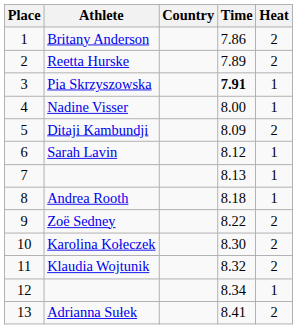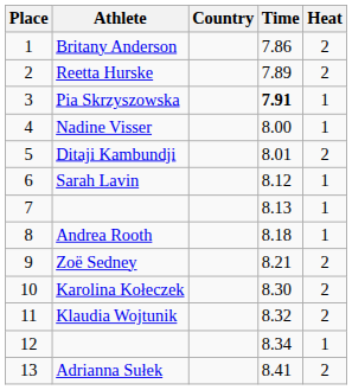Ditaji Kambundji | Time: 8.09 -> 8.01
Zoë Sedney | Time: 8.22 -> 8.21
